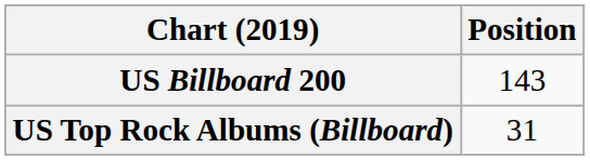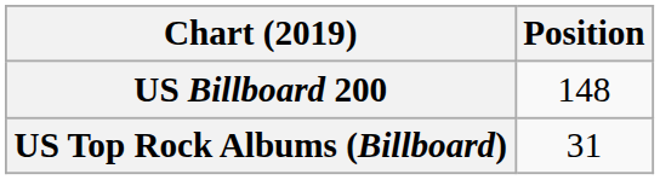US Billboard 200 | Position: 143 -> 148
